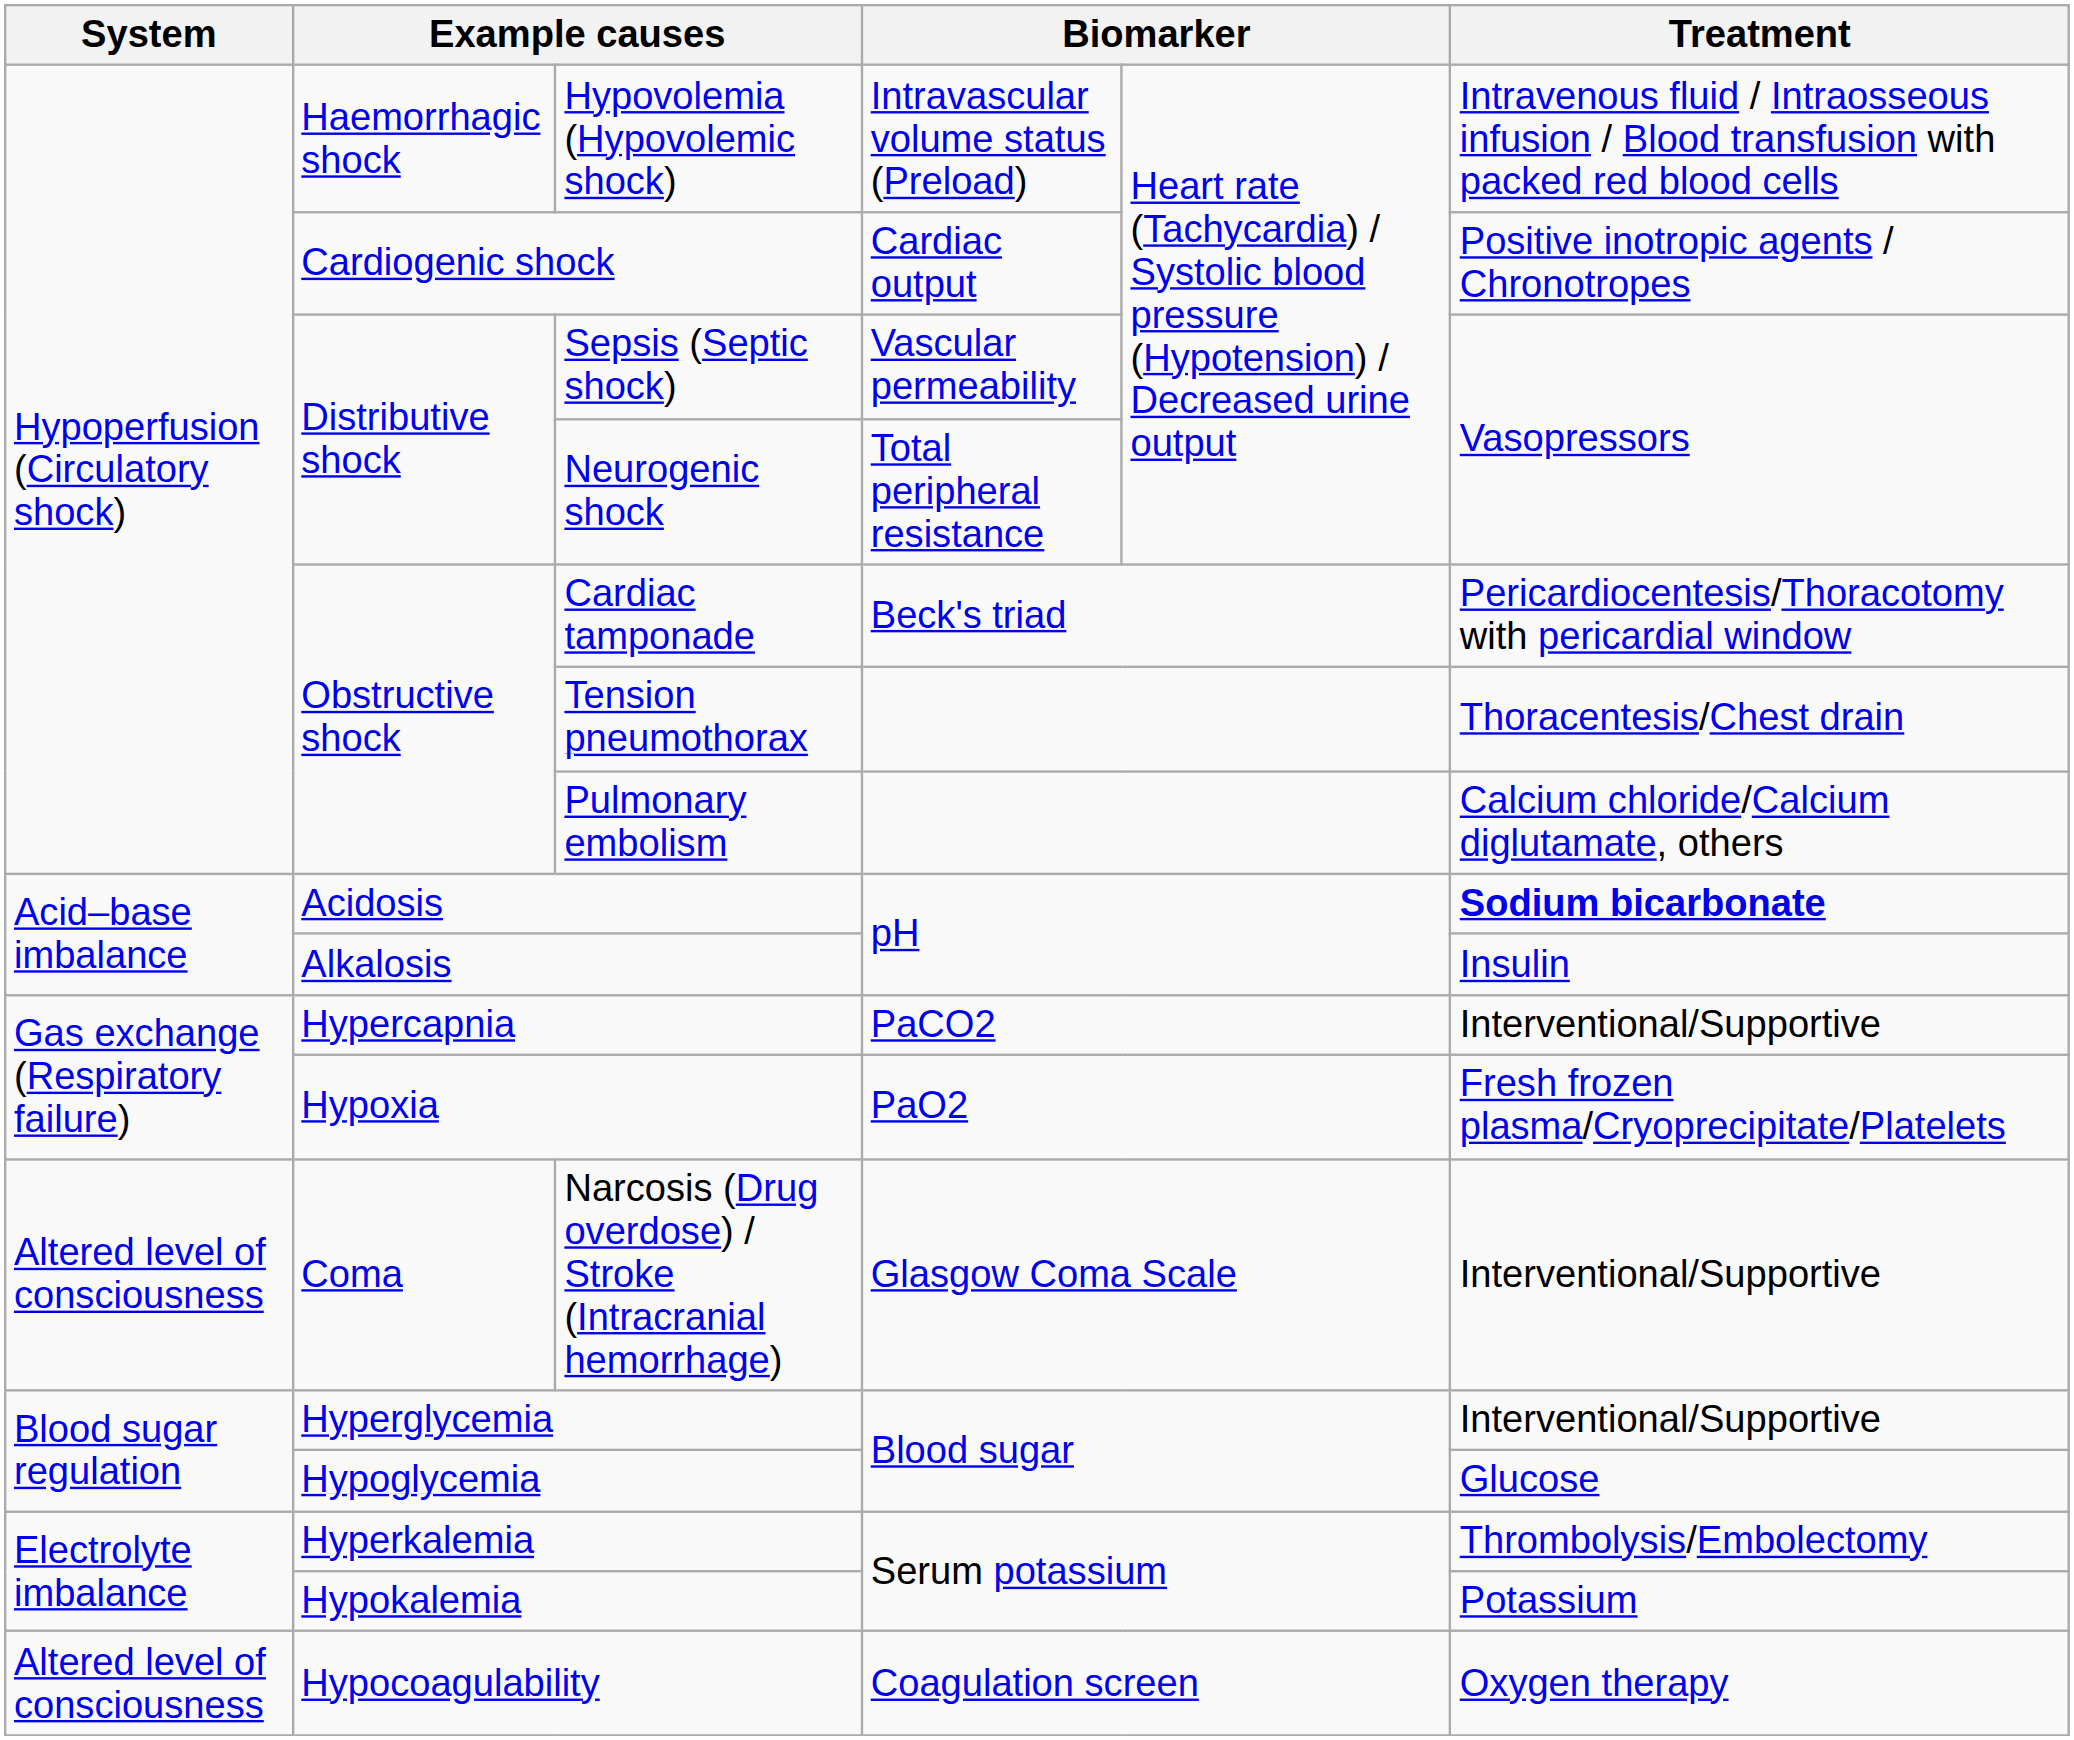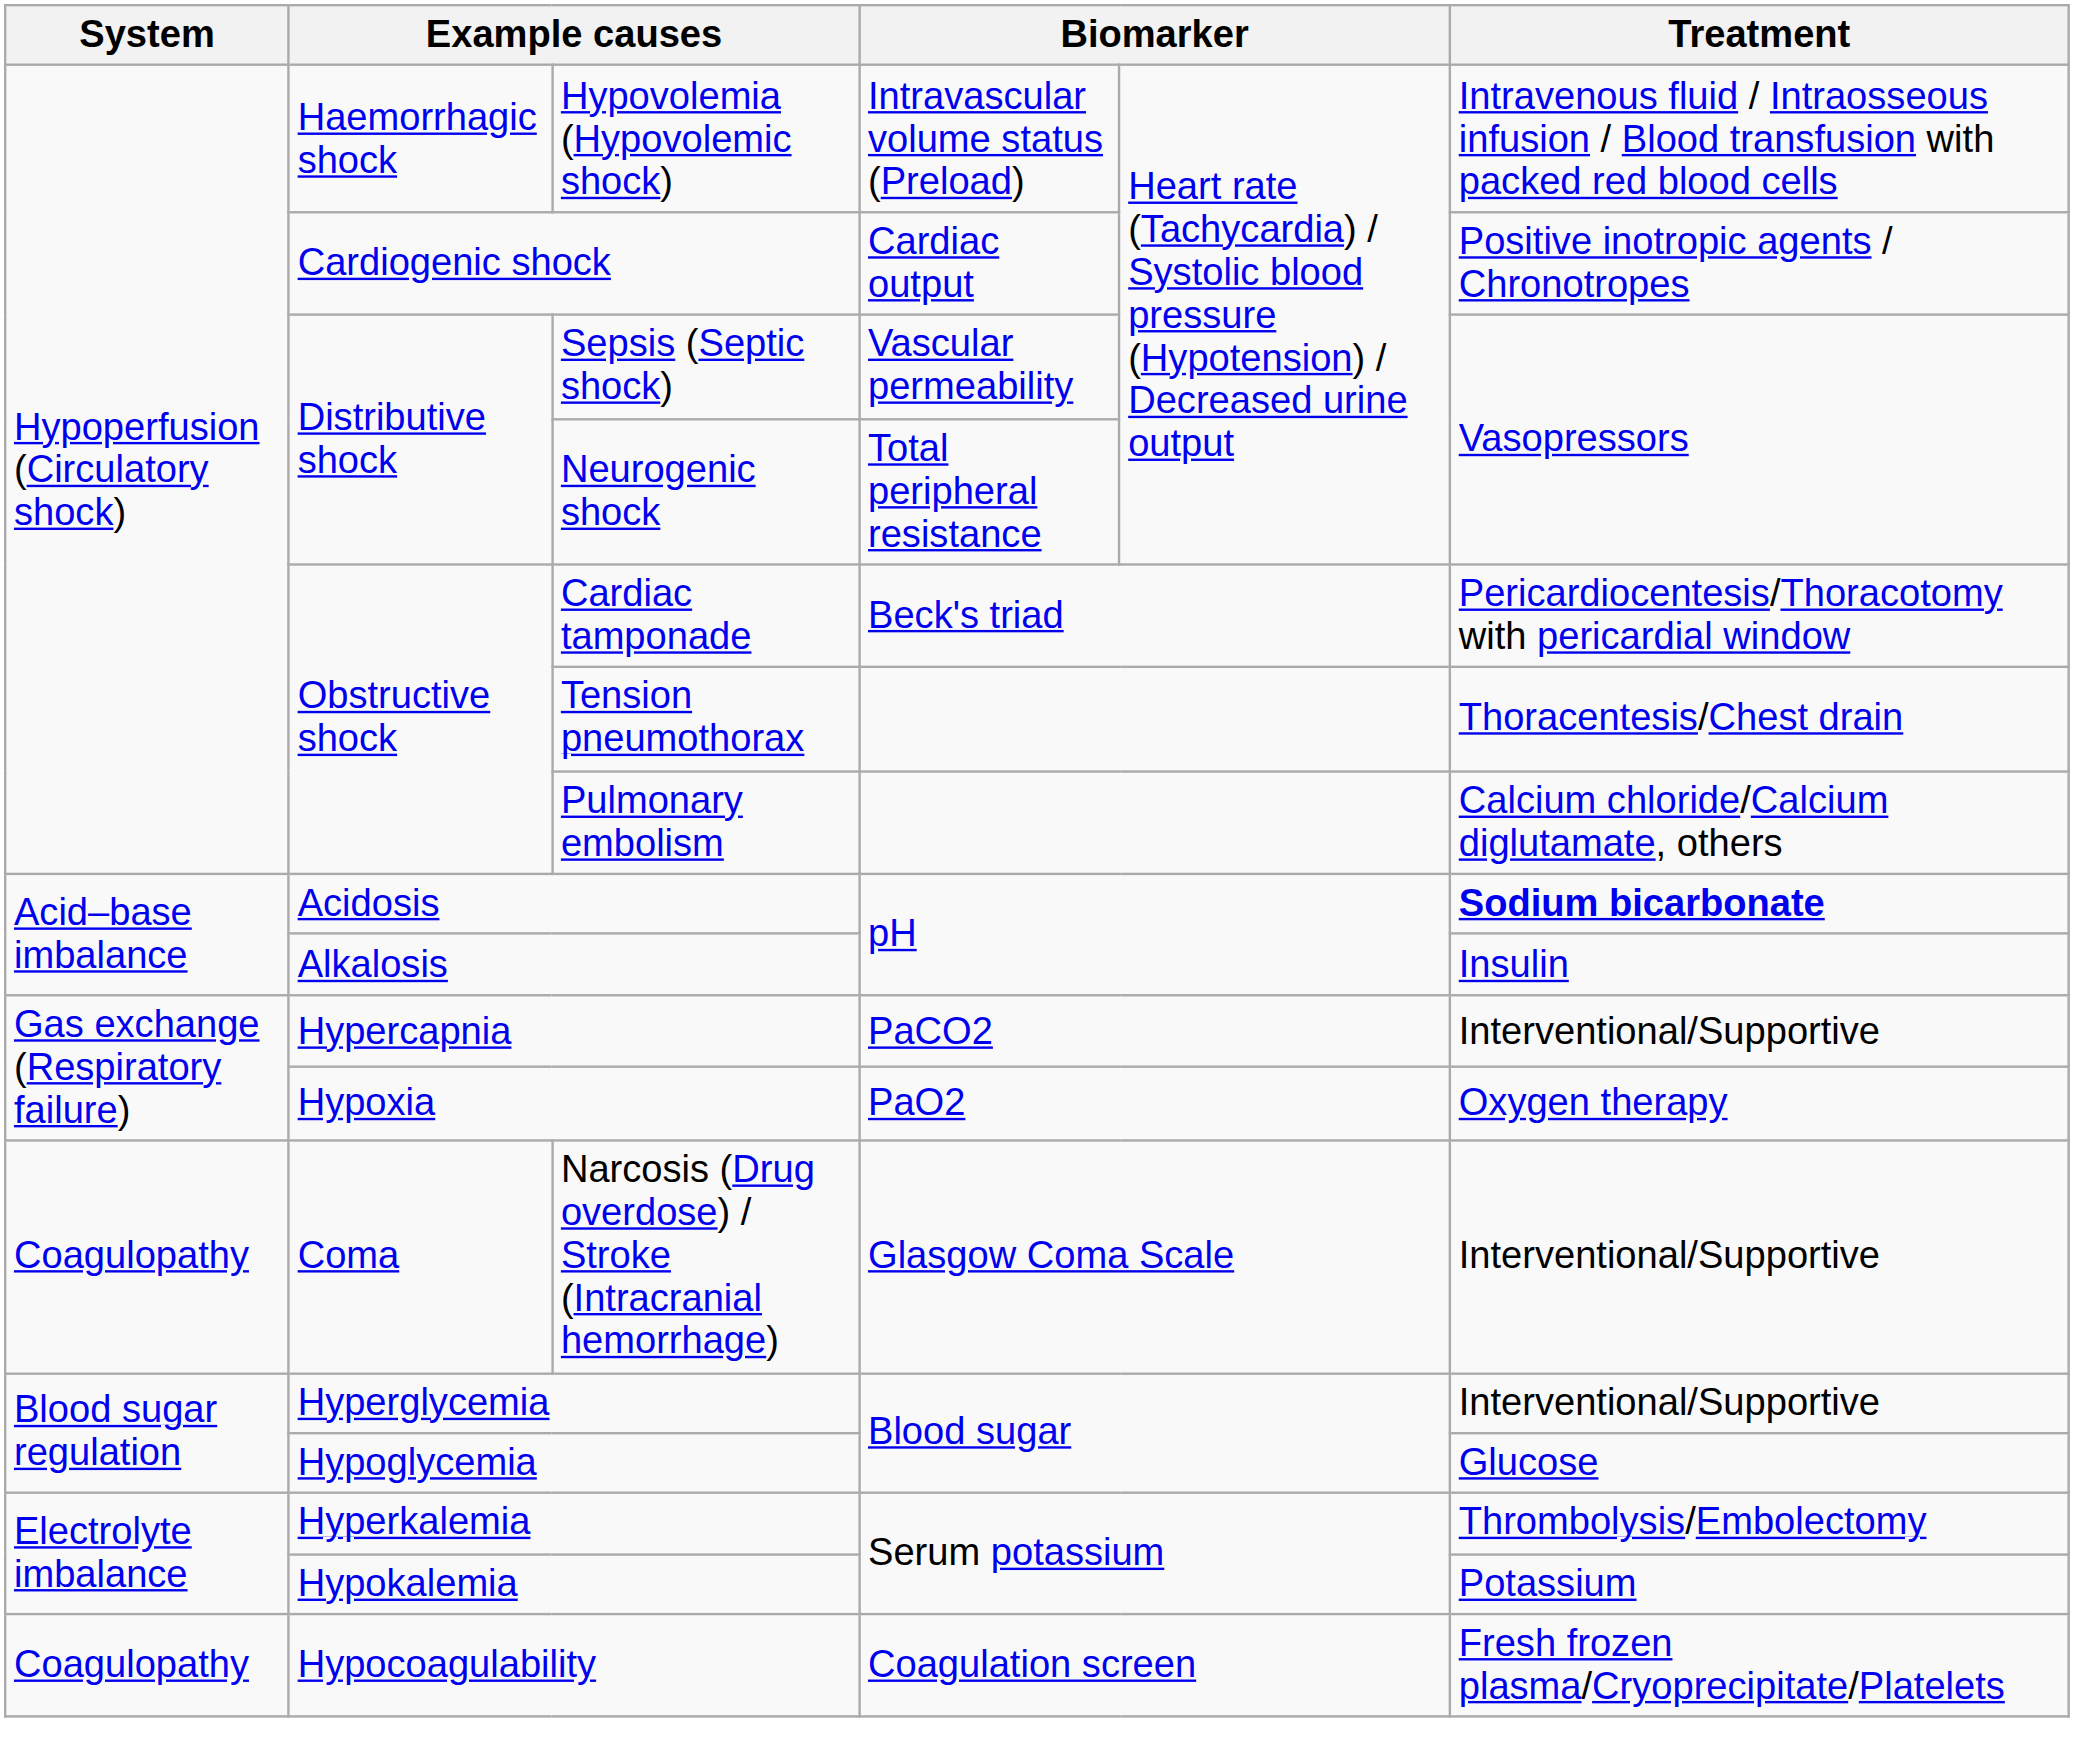Hypoxia | Treatment: Fresh frozen plasma/Cryoprecipitate/Platelets -> Oxygen therapy
Narcosis (Drug overdose) / Stroke (Intracranial hemorrhage) | System: Altered level of consciousness -> Coagulopathy
Hypocoagulability | System: Altered level of consciousness -> Coagulopathy
Hypocoagulability | Treatment: Oxygen therapy -> Fresh frozen plasma/Cryoprecipitate/Platelets
